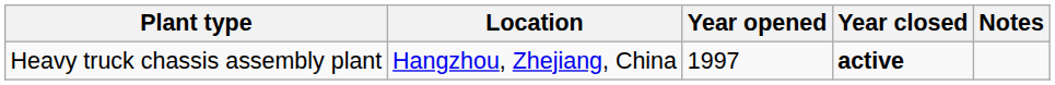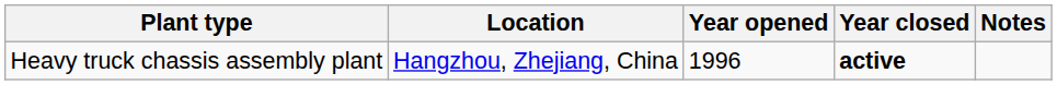Heavy truck chassis assembly plant | Year opened: 1997 -> 1996
